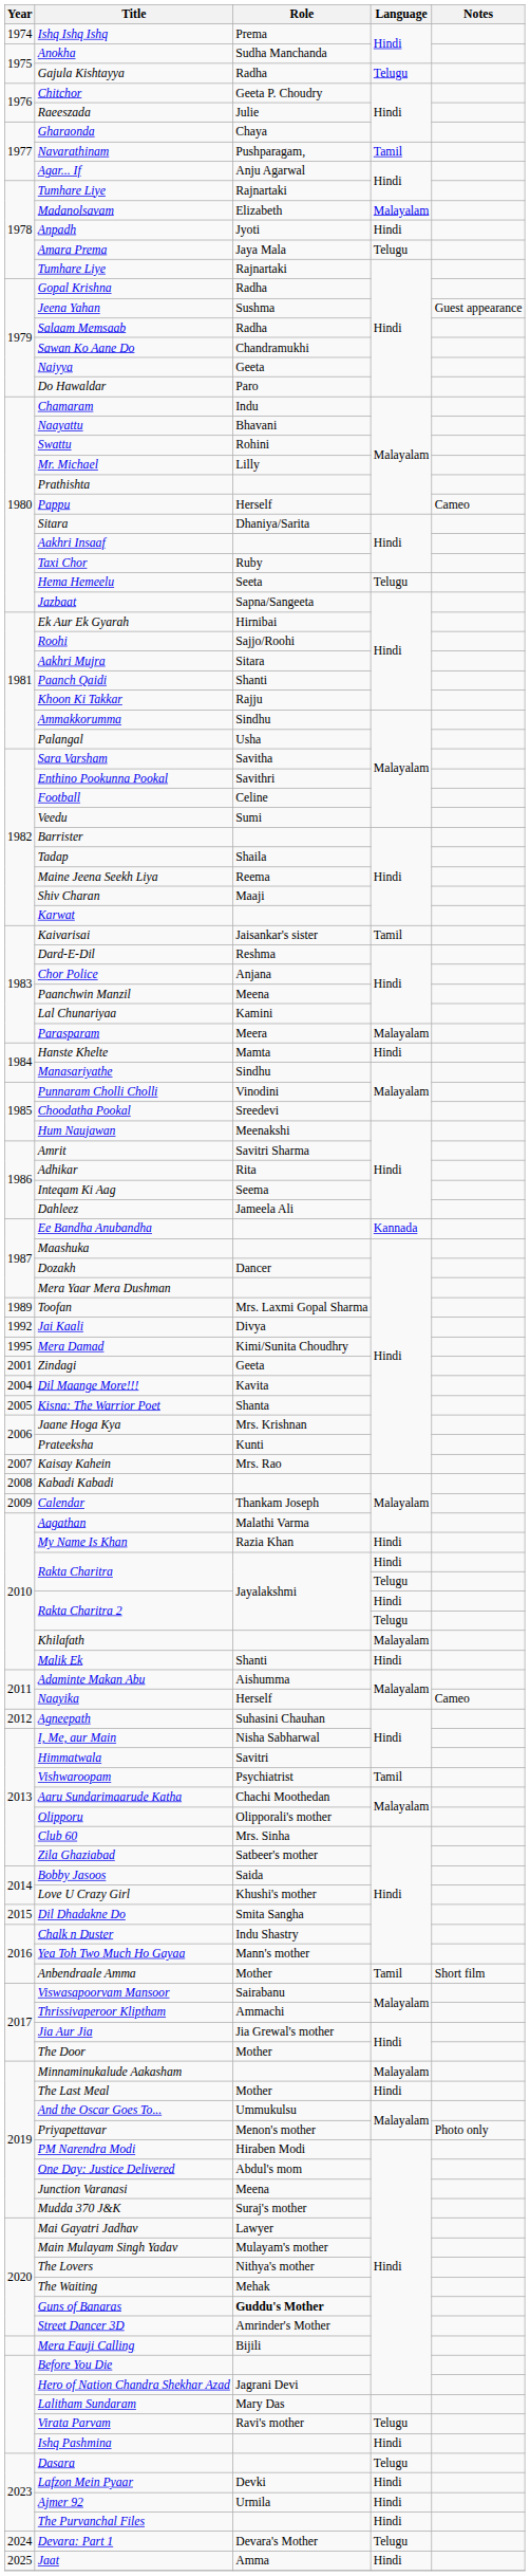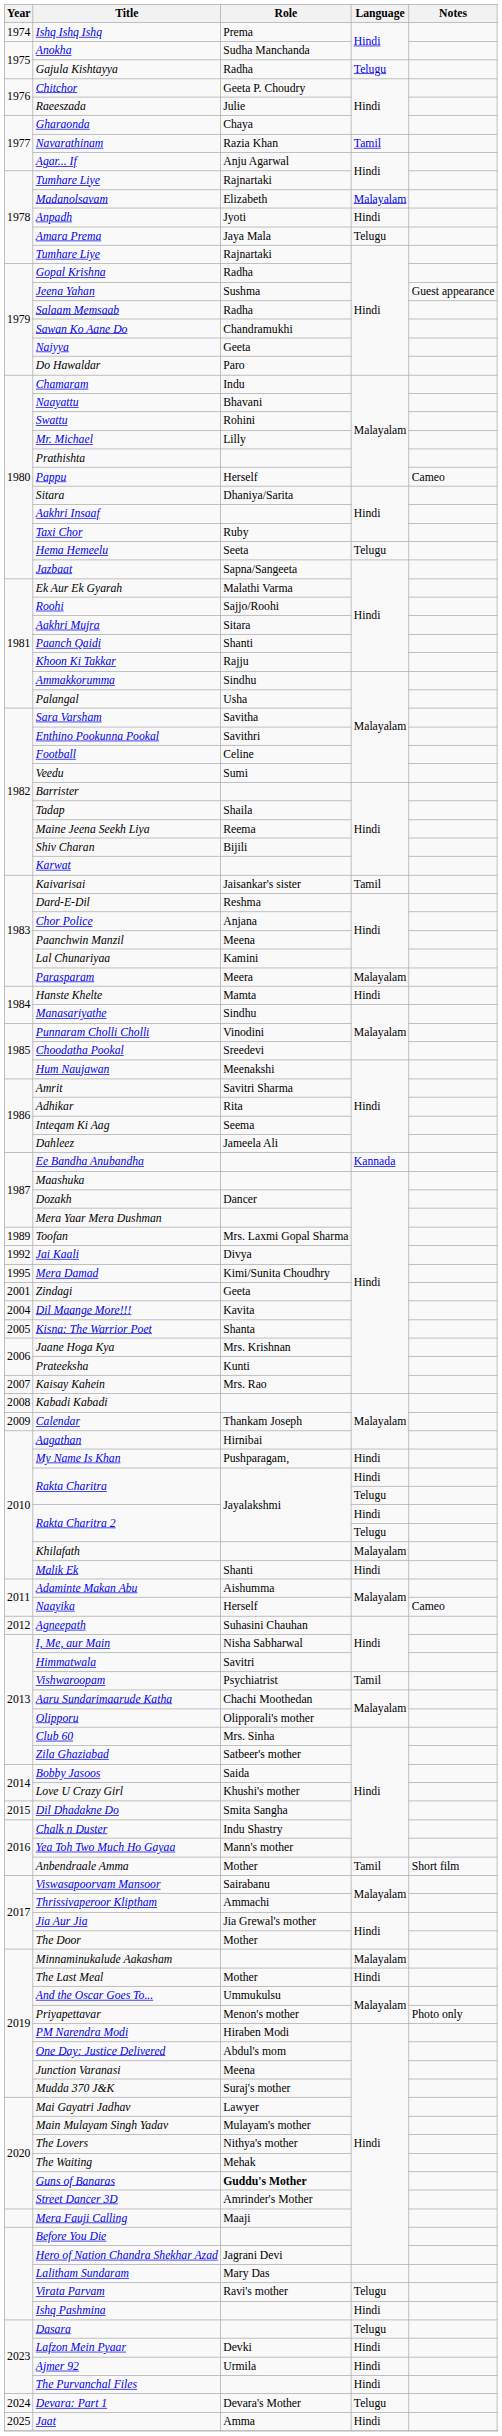Navarathinam | Role: Pushparagam, -> Razia Khan
Ek Aur Ek Gyarah | Role: Hirnibai -> Malathi Varma
Shiv Charan | Role: Maaji -> Bijili
Aagathan | Role: Malathi Varma -> Hirnibai
My Name Is Khan | Role: Razia Khan -> Pushparagam,
Mera Fauji Calling | Role: Bijili -> Maaji
